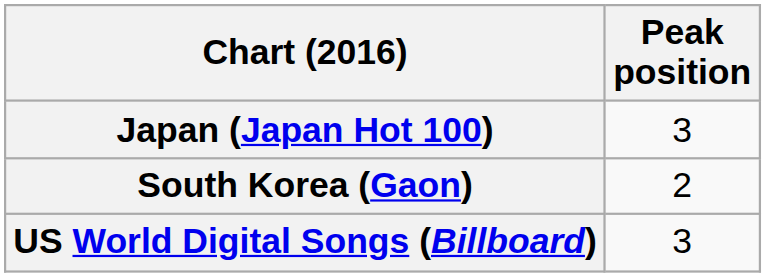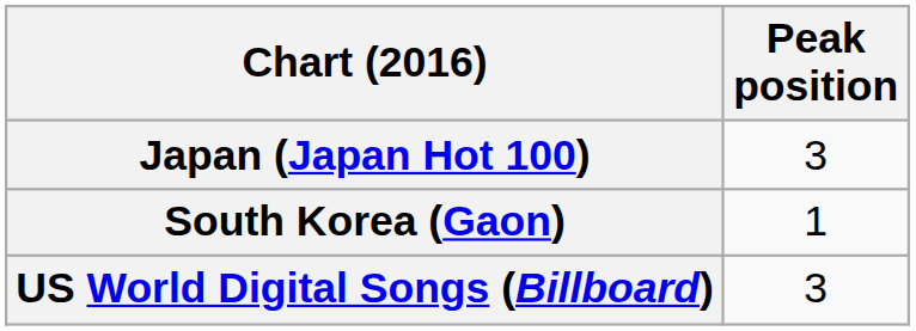South Korea (Gaon) | Peak position: 2 -> 1
